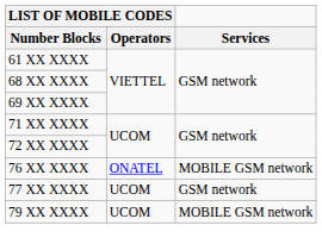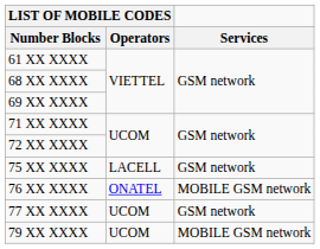+ row: 75 XX XXXX | LACELL | GSM network
